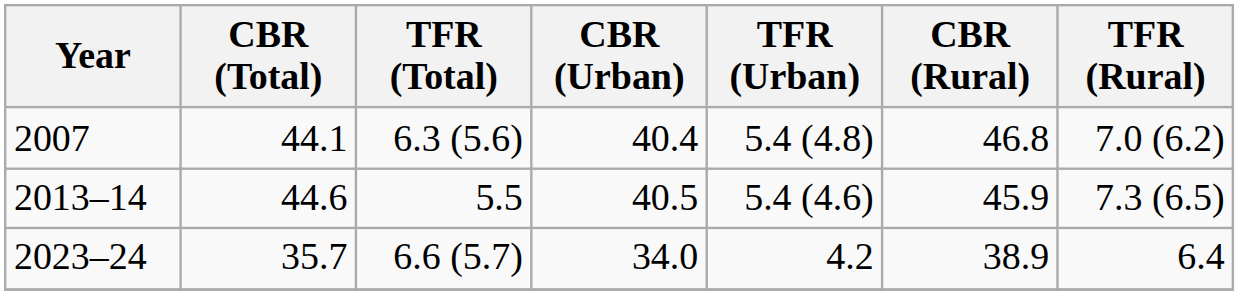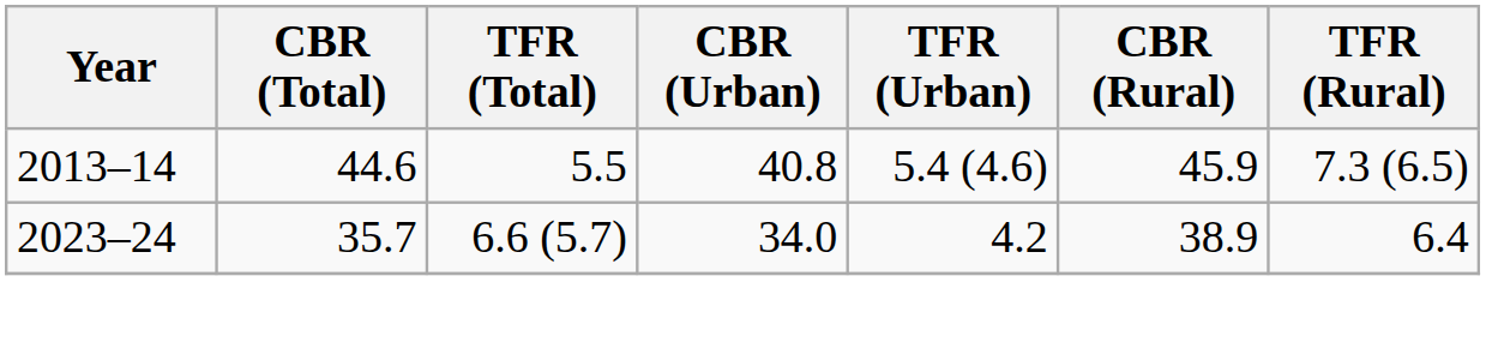- row: 2007 | 44.1 | 6.3 (5.6) | 40.4 | 5.4 (4.8) | 46.8 | 7.0 (6.2)
2013–14 | CBR (Urban): 40.5 -> 40.8
